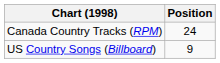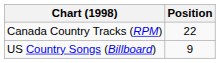Canada Country Tracks (RPM) | Position: 24 -> 22
